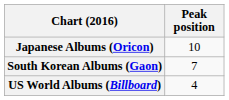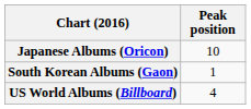South Korean Albums (Gaon) | Peak position: 7 -> 1
